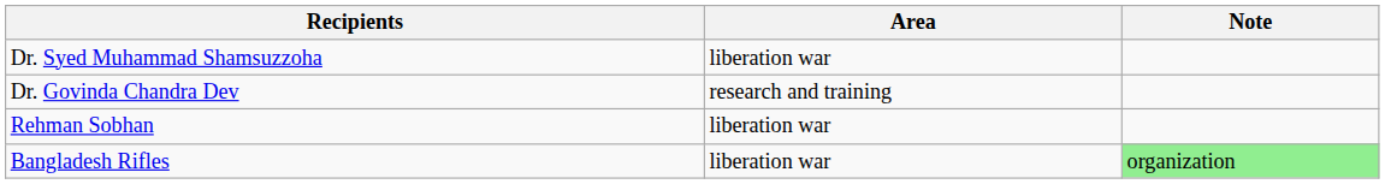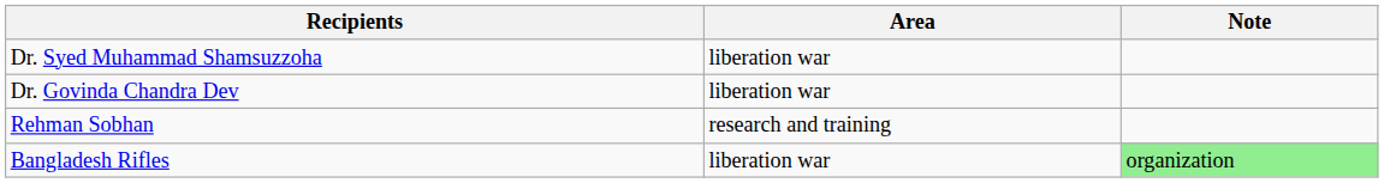Dr. Govinda Chandra Dev | Area: research and training -> liberation war
Rehman Sobhan | Area: liberation war -> research and training
